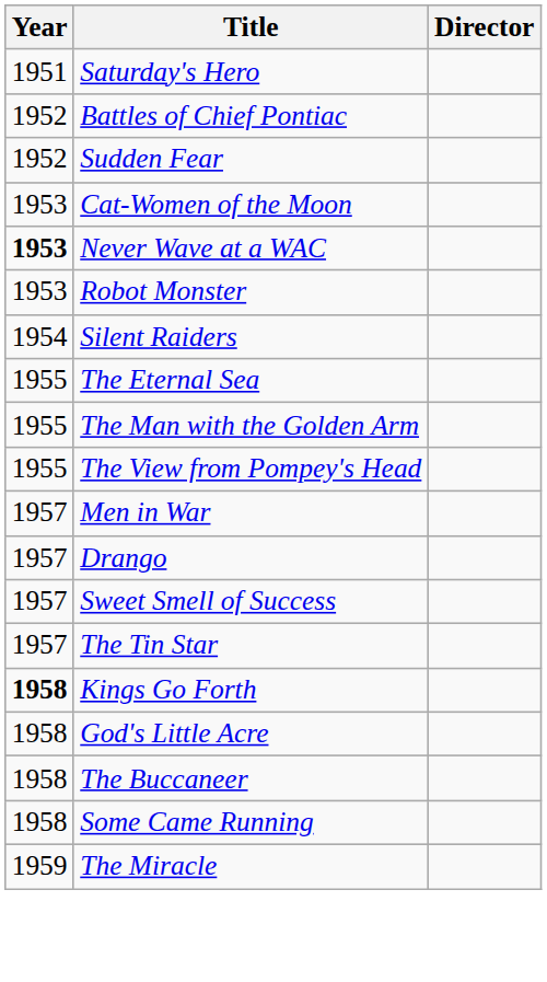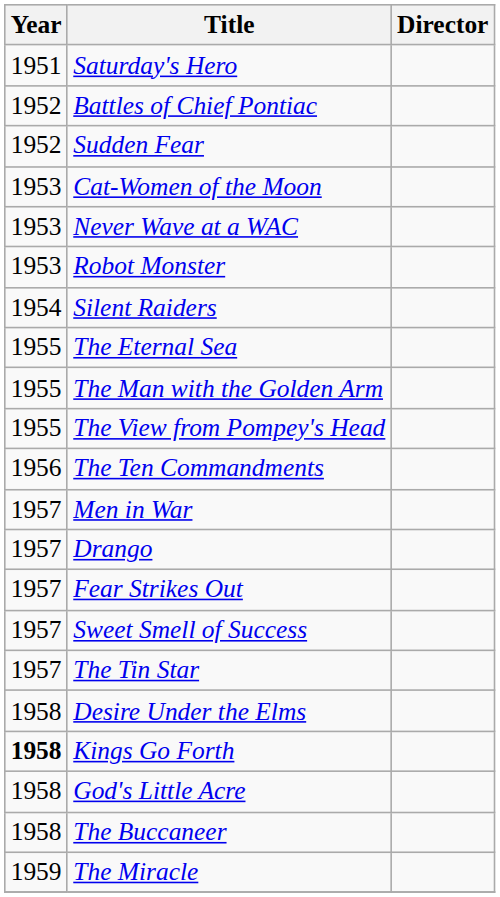Never Wave at a WAC | Year: bold -> normal
+ row: 1956 | The Ten Commandments
+ row: 1957 | Fear Strikes Out
+ row: 1958 | Desire Under the Elms
- row: 1958 | Some Came Running
